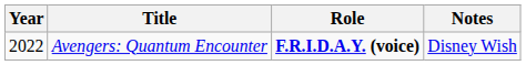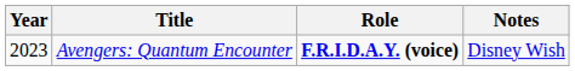Avengers: Quantum Encounter | Year: 2022 -> 2023
